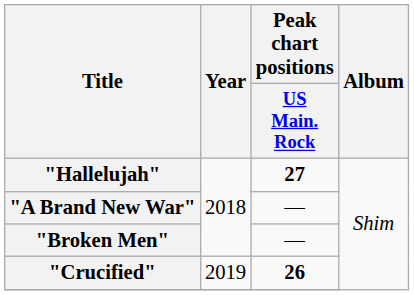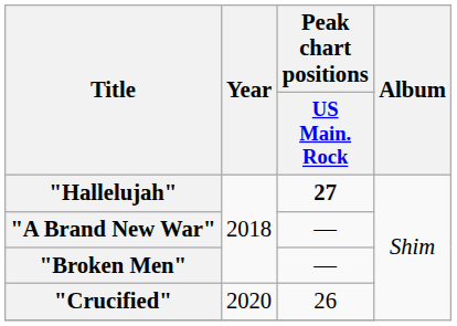"Crucified" | Year: 2019 -> 2020
"Crucified" | Peak chart positions / US Main. Rock: bold -> normal
